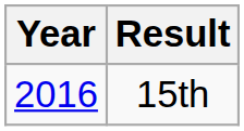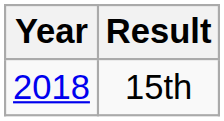15th | Year: 2016 -> 2018
